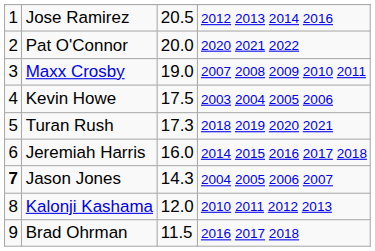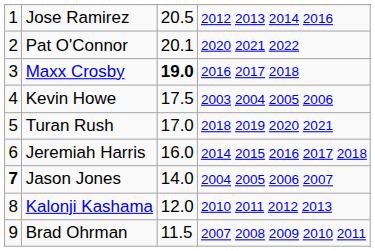Pat O'Connor | column 3: 20.0 -> 20.1
Maxx Crosby | column 3: normal -> bold
Maxx Crosby | column 4: 2007 2008 2009 2010 2011 -> 2016 2017 2018
Turan Rush | column 3: 17.3 -> 17.0
Jason Jones | column 3: 14.3 -> 14.0
Brad Ohrman | column 4: 2016 2017 2018 -> 2007 2008 2009 2010 2011
